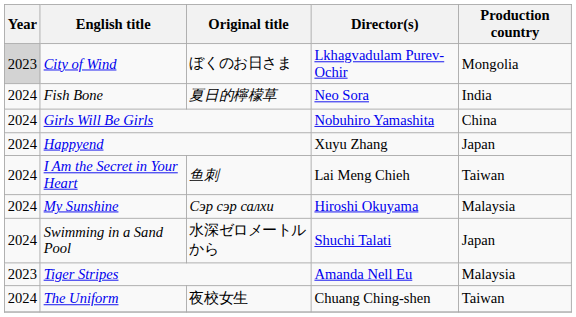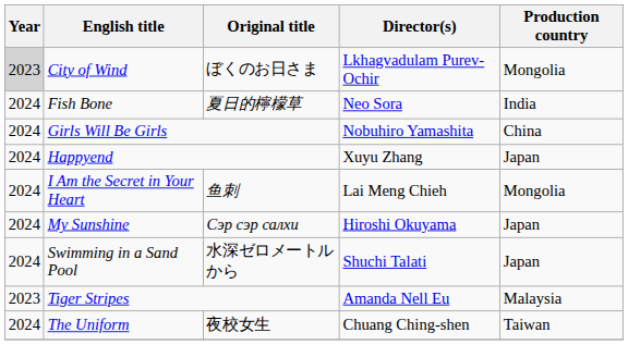I Am the Secret in Your Heart | Production country: Taiwan -> Mongolia
My Sunshine | Production country: Malaysia -> Japan
